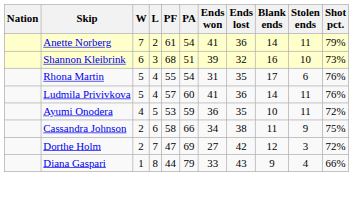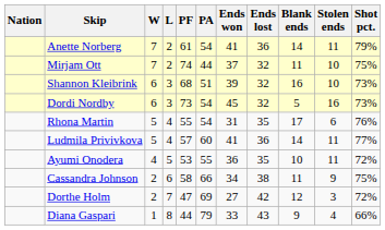+ row: Mirjam Ott | 7 | 2 | 74 | 44 | 37 | 32 | 11 | 10 | 75%
+ row: Dordi Nordby | 6 | 3 | 73 | 54 | 45 | 32 | 5 | 16 | 73%
Ludmila Privivkova | Shot pct.: 76% -> 77%
Ayumi Onodera | PA: 59 -> 55
